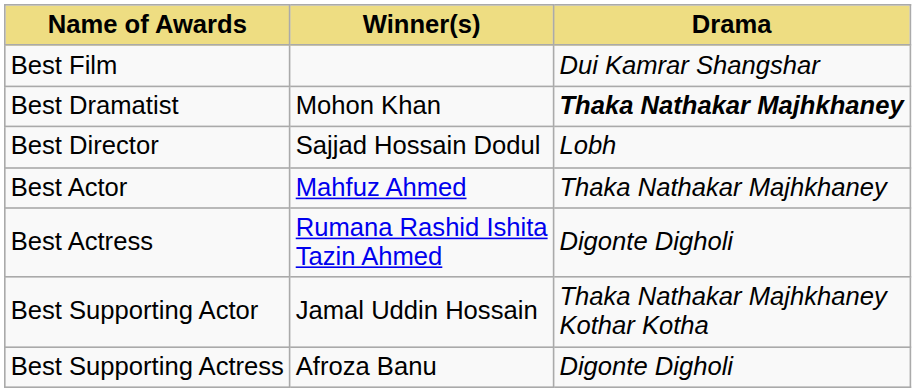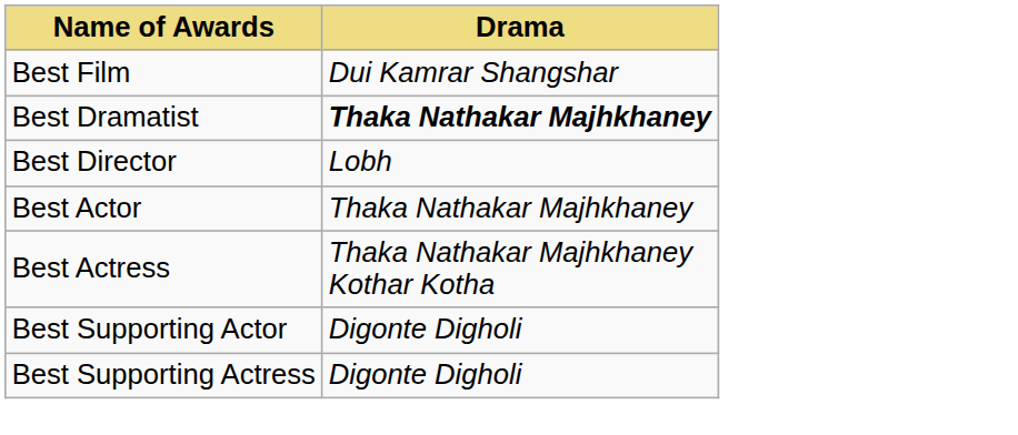- column: Winner(s) | Mohon Khan | Sajjad Hossain Dodul | Mahfuz Ahmed | Rumana Rashid Ishita Tazin Ahmed | Jamal Uddin Hossain | Afroza Banu
Best Actress | Drama: Digonte Digholi -> Thaka Nathakar Majhkhaney Kothar Kotha
Best Supporting Actor | Drama: Thaka Nathakar Majhkhaney Kothar Kotha -> Digonte Digholi
